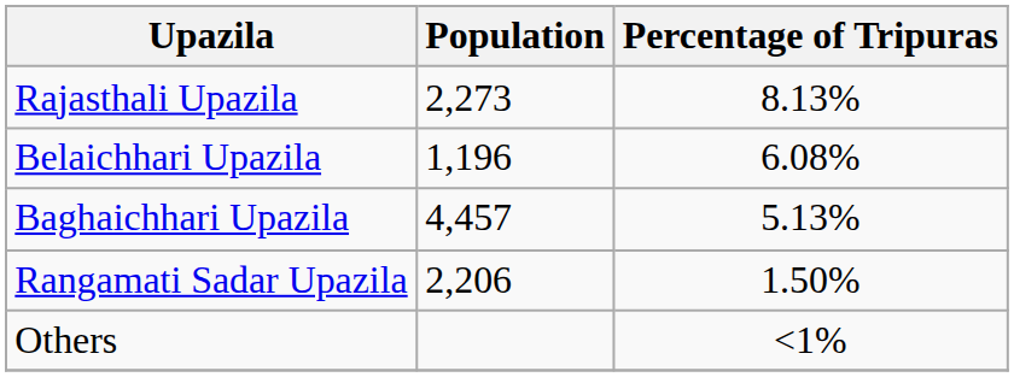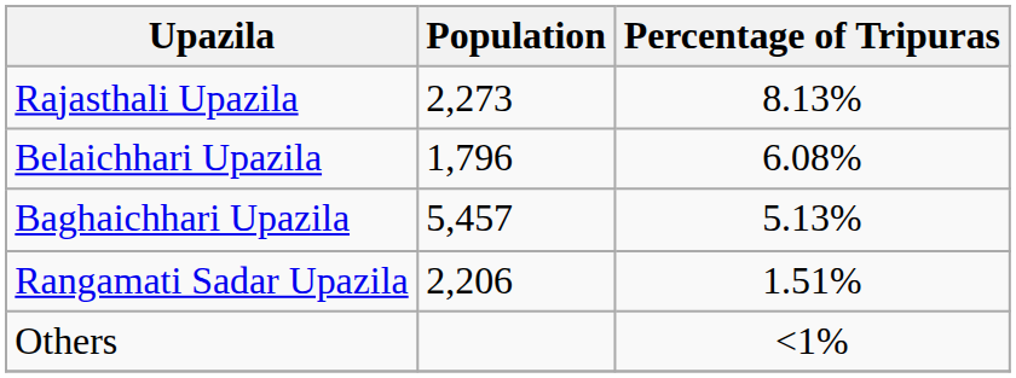Belaichhari Upazila | Population: 1,196 -> 1,796
Baghaichhari Upazila | Population: 4,457 -> 5,457
Rangamati Sadar Upazila | Percentage of Tripuras: 1.50% -> 1.51%
